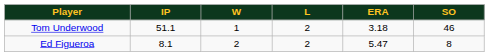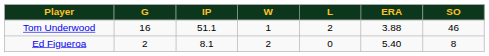+ column: G | 16 | 2
Tom Underwood | ERA: 3.18 -> 3.88
Ed Figueroa | L: 2 -> 0
Ed Figueroa | ERA: 5.47 -> 5.40
